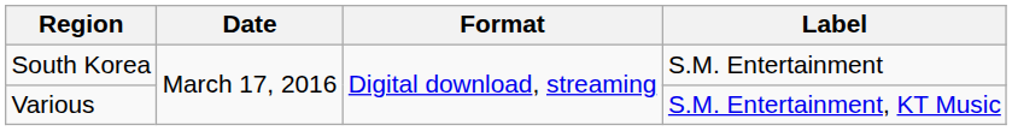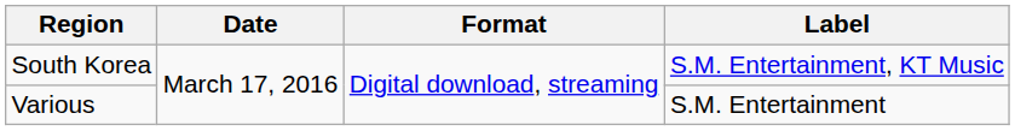South Korea | Label: S.M. Entertainment -> S.M. Entertainment, KT Music
Various | Label: S.M. Entertainment, KT Music -> S.M. Entertainment
